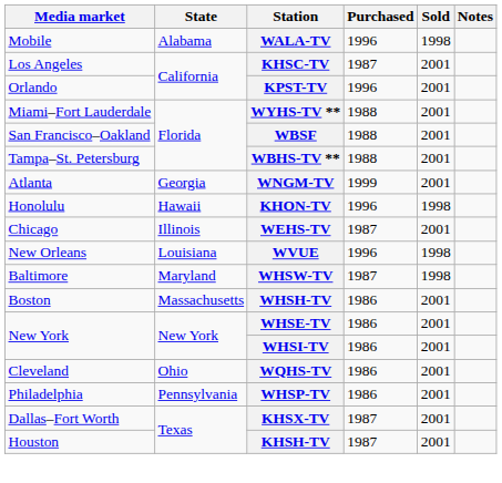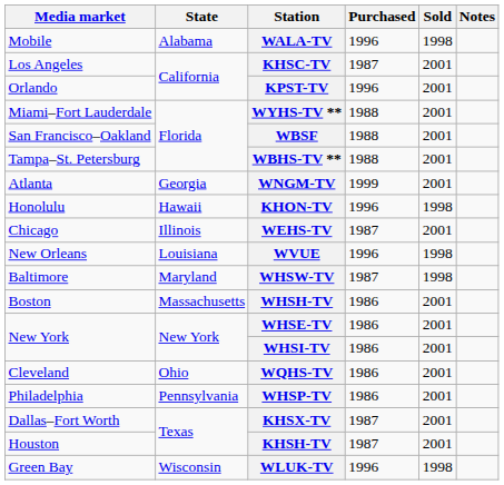+ row: Green Bay | Wisconsin | WLUK-TV | 1996 | 1998
